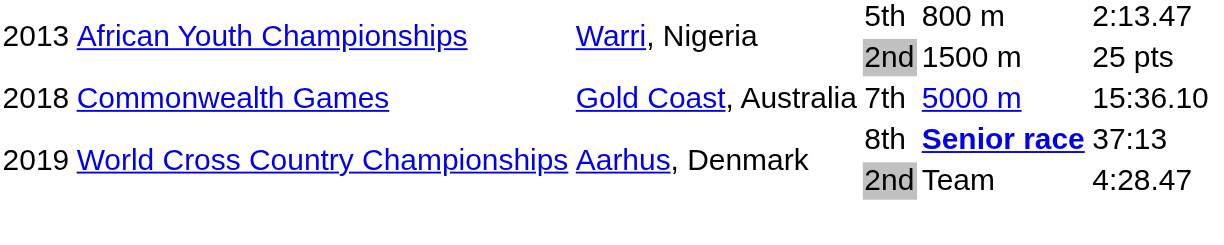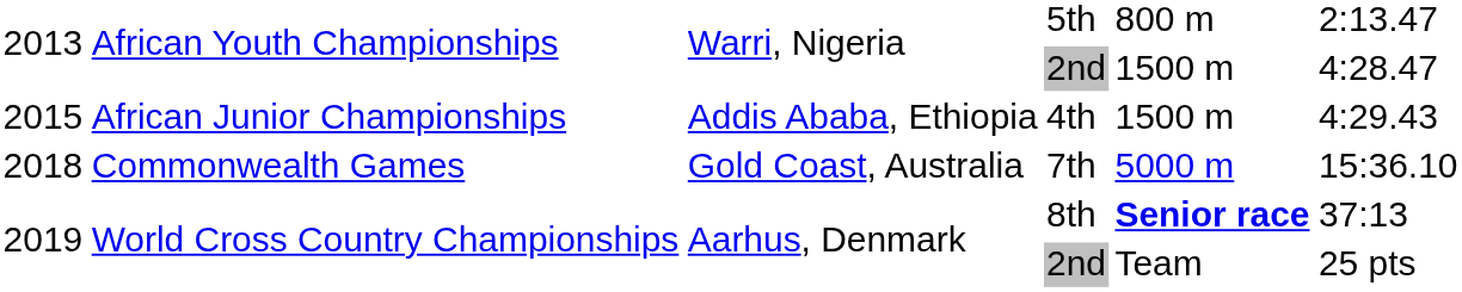2013 / 2nd | column 6: 25 pts -> 4:28.47
+ row: 2015 | African Junior Championships | Addis Ababa, Ethiopia | 4th | 1500 m | 4:29.43
2019 / 2nd | column 6: 4:28.47 -> 25 pts
